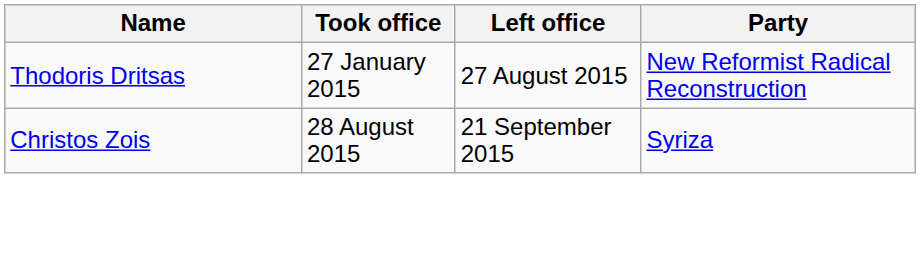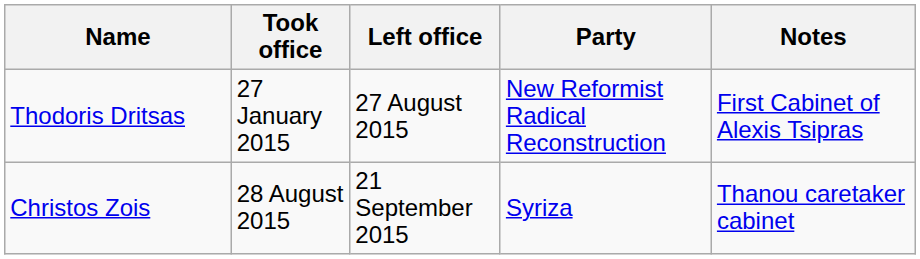+ column: Notes | First Cabinet of Alexis Tsipras | Thanou caretaker cabinet
